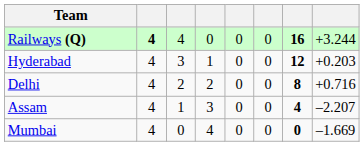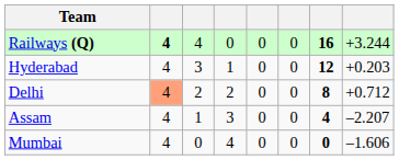Delhi | column 2: no background -> lightsalmon background
Delhi | column 8: +0.716 -> +0.712
Mumbai | column 8: –1.669 -> –1.606
